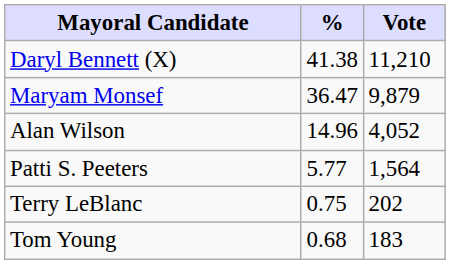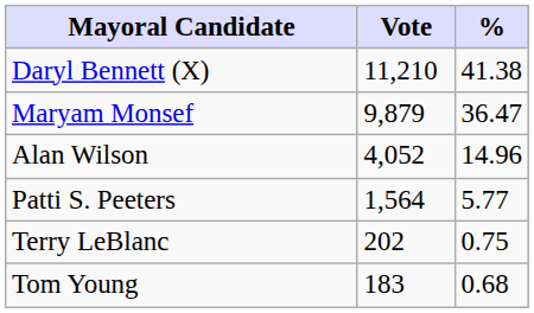columns swapped: Vote <-> %
